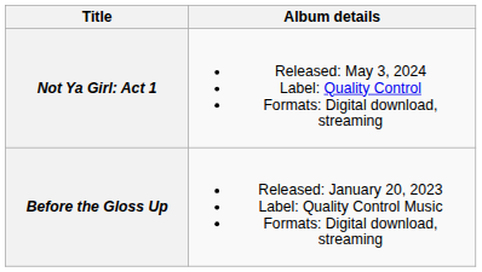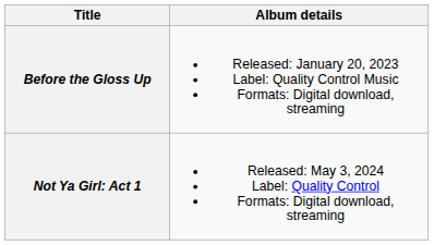rows swapped: Before the Gloss Up <-> Not Ya Girl: Act 1
